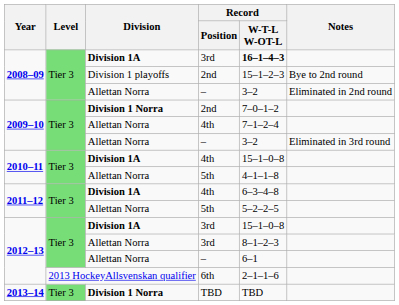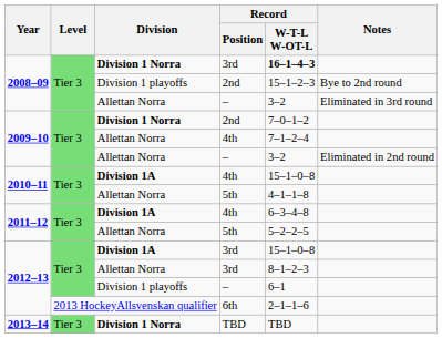2008–09 / 3rd | Division: Division 1A -> Division 1 Norra
2008–09 / – | Notes: Eliminated in 2nd round -> Eliminated in 3rd round
2009–10 / – | Notes: Eliminated in 3rd round -> Eliminated in 2nd round
2012–13 / – | Division: Allettan Norra -> Division 1 playoffs
